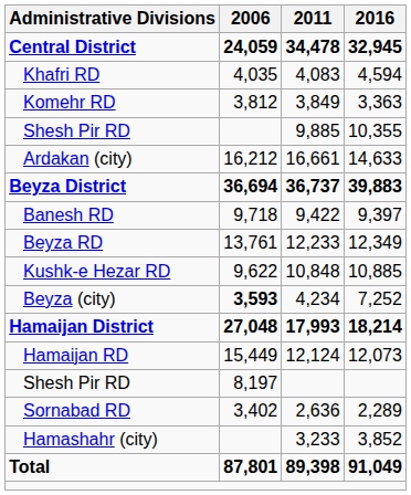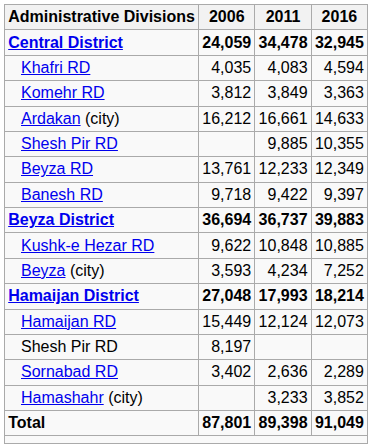rows swapped: Shesh Pir RD / 9,885 <-> Ardakan (city)
rows swapped: Beyza District <-> Beyza RD
Beyza (city) | 2006: bold -> normal
